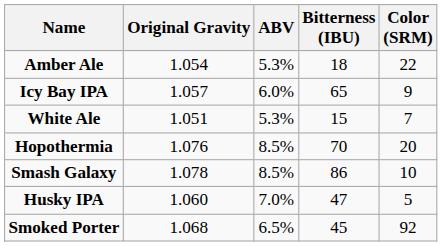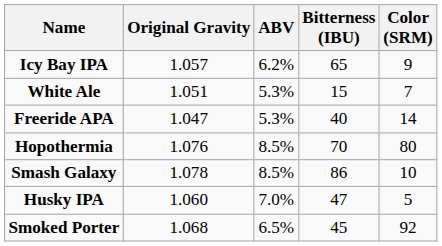- row: Amber Ale | 1.054 | 5.3% | 18 | 22
Icy Bay IPA | ABV: 6.0% -> 6.2%
+ row: Freeride APA | 1.047 | 5.3% | 40 | 14
Hopothermia | Color (SRM): 20 -> 80
